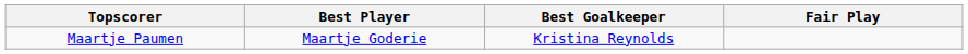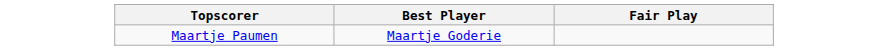- column: Best Goalkeeper | Kristina Reynolds
